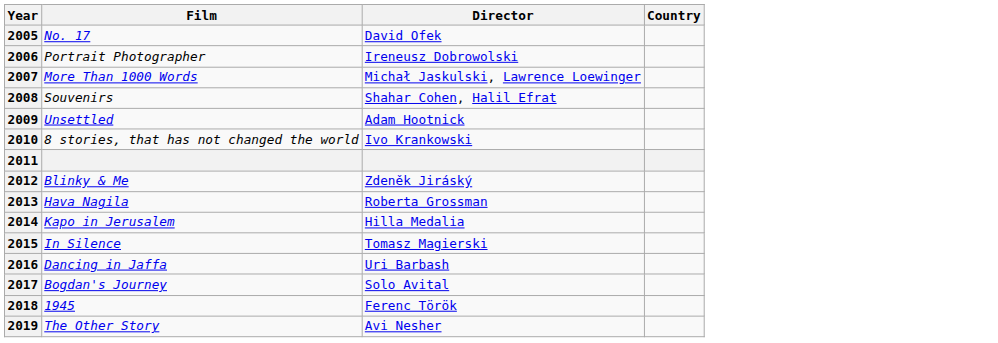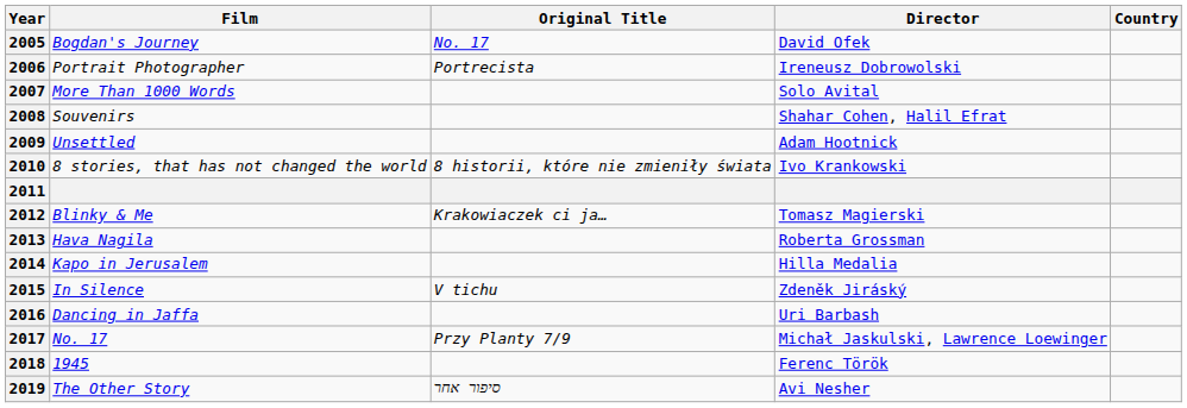+ column: Original Title | No. 17 | Portrecista | 8 historii, które nie zmieniły świata | Krakowiaczek ci ja… | V tichu | Przy Planty 7/9 | סיפור אחר
2005 | Film: No. 17 -> Bogdan's Journey
2007 | Director: Michał Jaskulski, Lawrence Loewinger -> Solo Avital
2012 | Director: Zdeněk Jiráský -> Tomasz Magierski
2015 | Director: Tomasz Magierski -> Zdeněk Jiráský
2017 | Film: Bogdan's Journey -> No. 17
2017 | Director: Solo Avital -> Michał Jaskulski, Lawrence Loewinger
